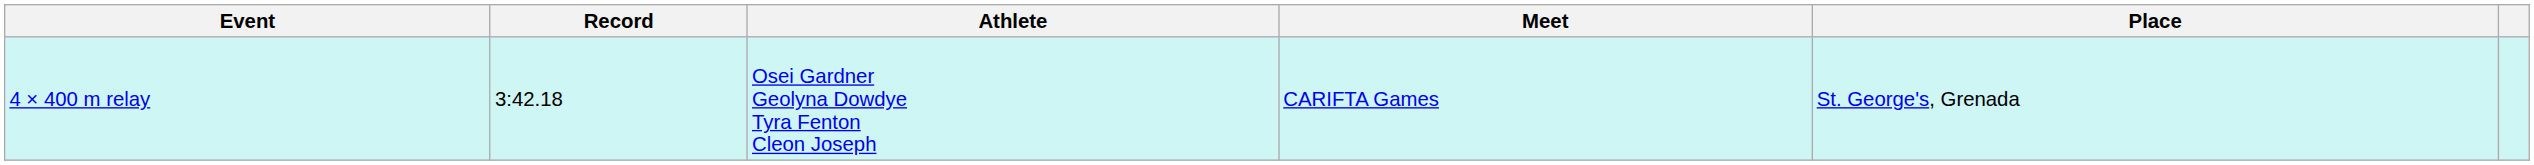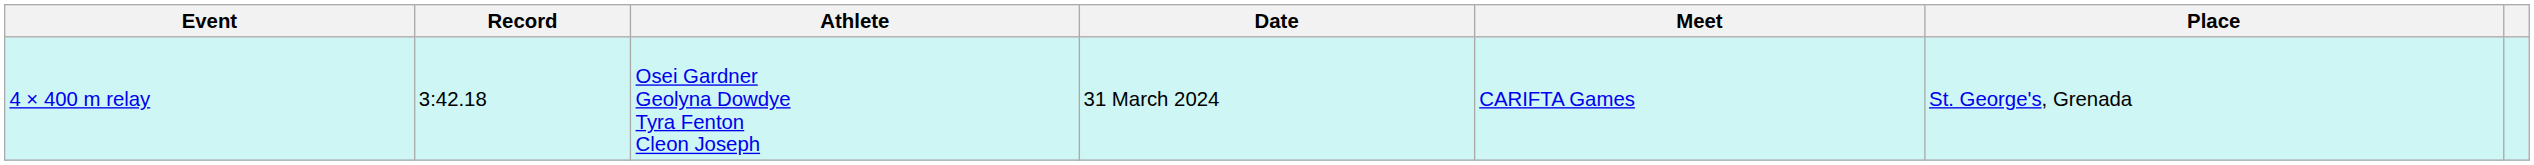+ column: Date | 31 March 2024
